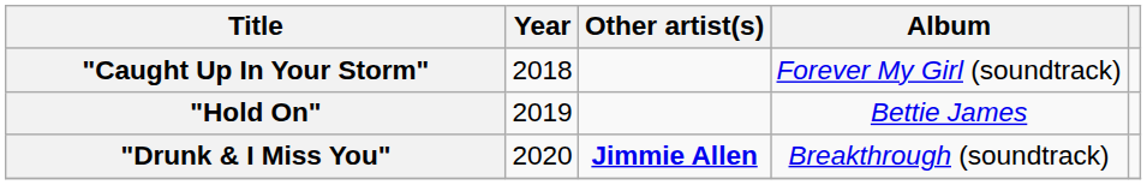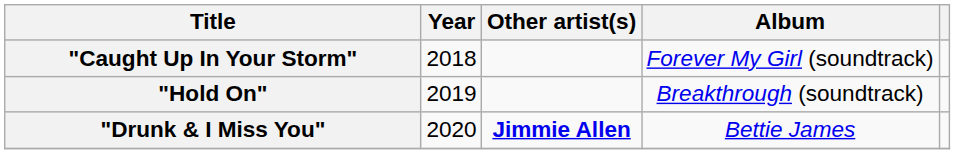"Hold On" | Album: Bettie James -> Breakthrough (soundtrack)
"Drunk & I Miss You" | Album: Breakthrough (soundtrack) -> Bettie James
